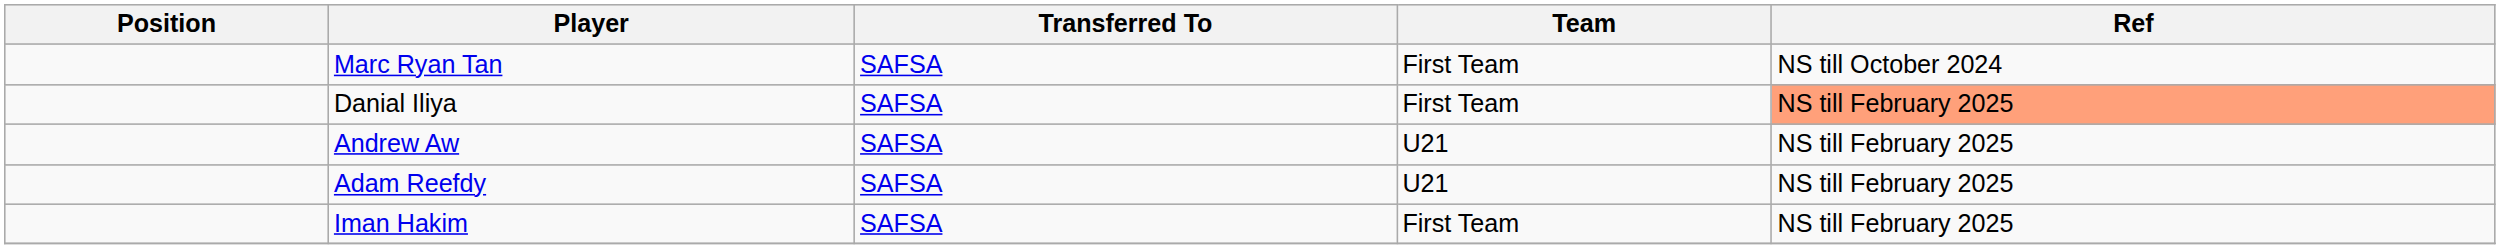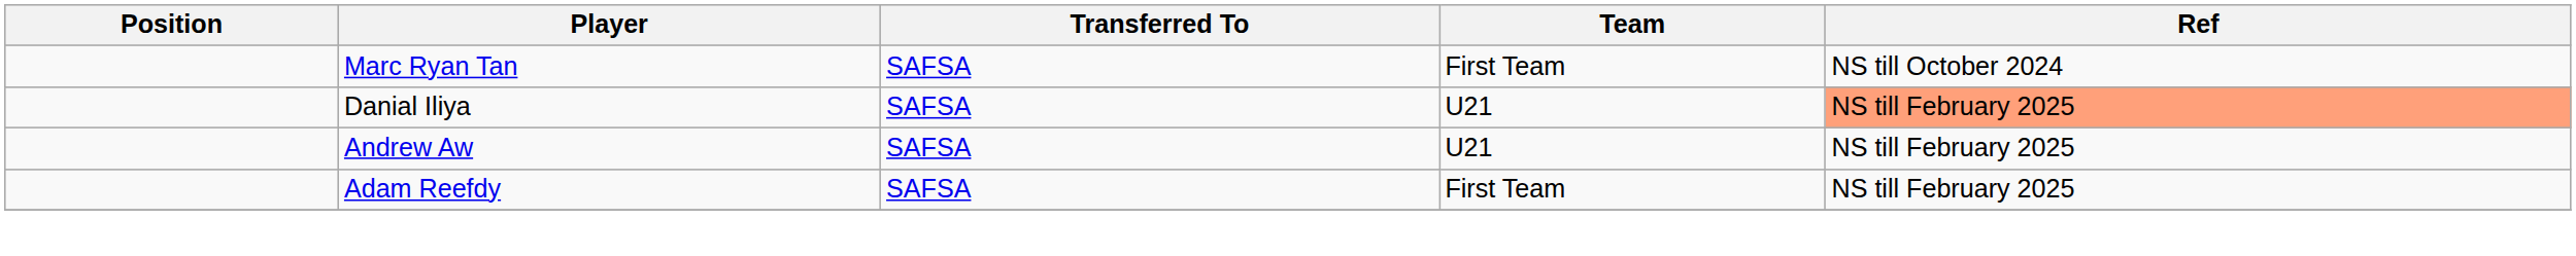Danial Iliya | Team: First Team -> U21
Adam Reefdy | Team: U21 -> First Team
- row: Iman Hakim | SAFSA | First Team | NS till February 2025
